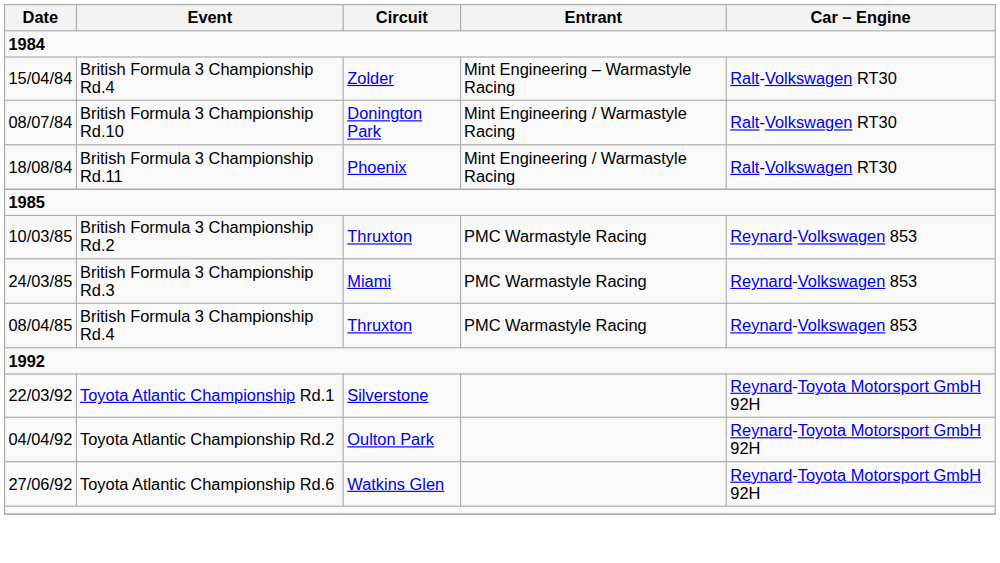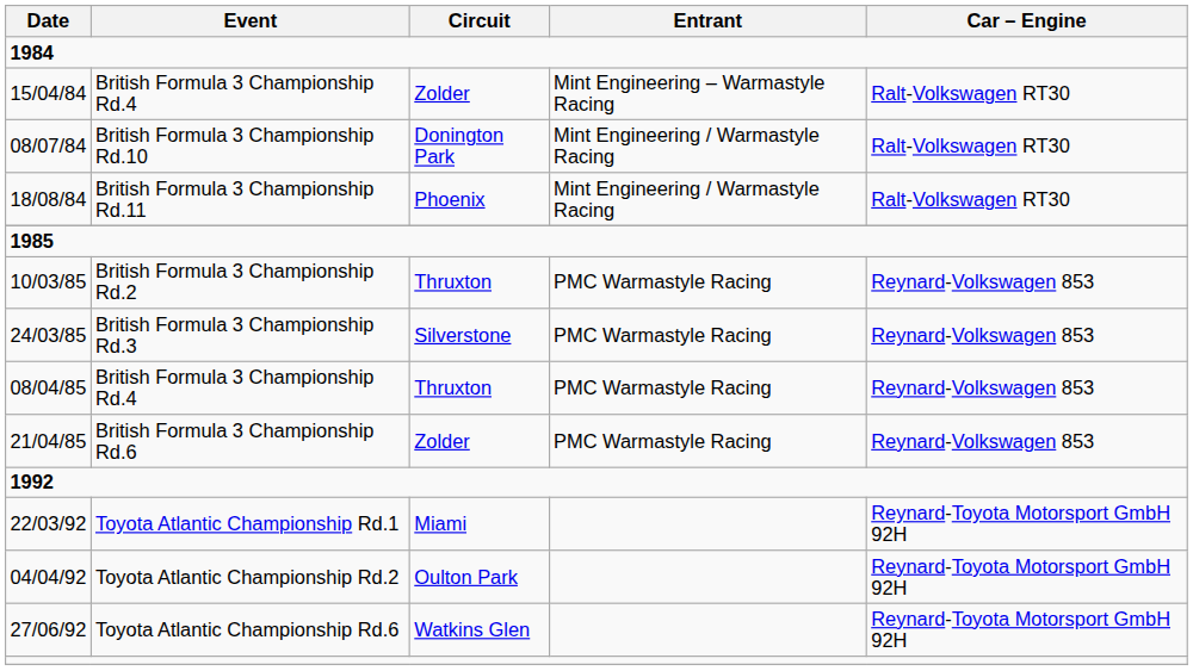British Formula 3 Championship Rd.3 | Circuit: Miami -> Silverstone
+ row: 21/04/85 | British Formula 3 Championship Rd.6 | Zolder | PMC Warmastyle Racing | Reynard-Volkswagen 853
Toyota Atlantic Championship Rd.1 | Circuit: Silverstone -> Miami
